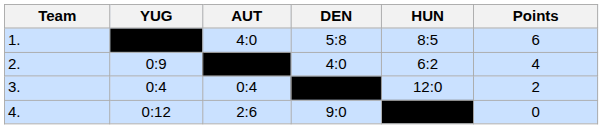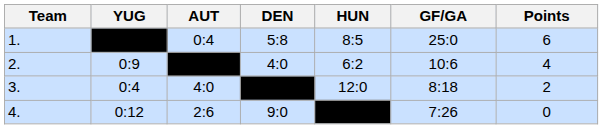+ column: GF/GA | 25:0 | 10:6 | 8:18 | 7:26
1. | AUT: 4:0 -> 0:4
3. | AUT: 0:4 -> 4:0
